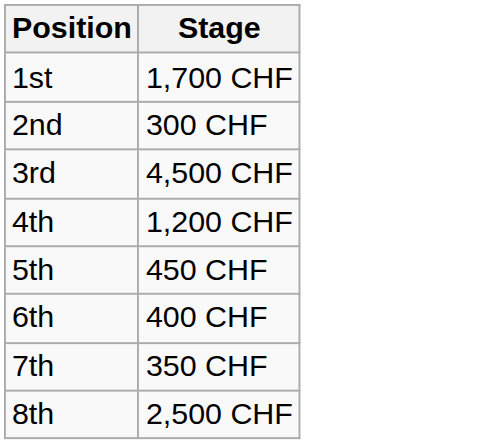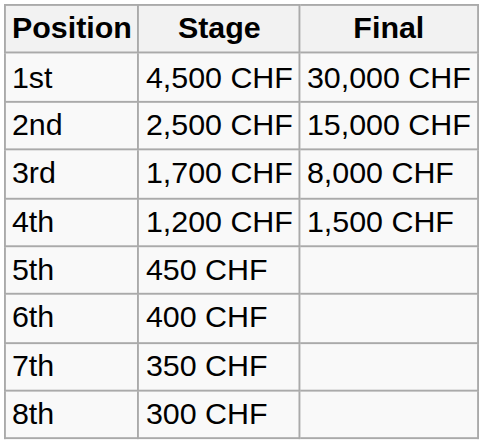+ column: Final | 30,000 CHF | 15,000 CHF | 8,000 CHF | 1,500 CHF
1st | Stage: 1,700 CHF -> 4,500 CHF
2nd | Stage: 300 CHF -> 2,500 CHF
3rd | Stage: 4,500 CHF -> 1,700 CHF
8th | Stage: 2,500 CHF -> 300 CHF
